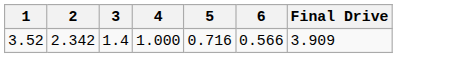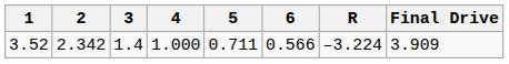+ column: R | –3.224
3.52 | 5: 0.716 -> 0.711
